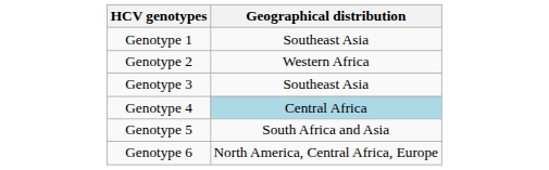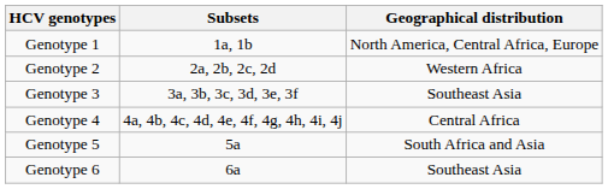+ column: Subsets | 1a, 1b | 2a, 2b, 2c, 2d | 3a, 3b, 3c, 3d, 3e, 3f | 4a, 4b, 4c, 4d, 4e, 4f, 4g, 4h, 4i, 4j | 5a | 6a
Genotype 1 | Geographical distribution: Southeast Asia -> North America, Central Africa, Europe
Genotype 4 | Geographical distribution: lightblue background -> no background
Genotype 6 | Geographical distribution: North America, Central Africa, Europe -> Southeast Asia
